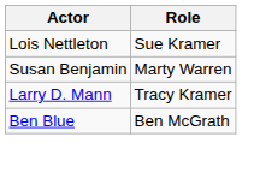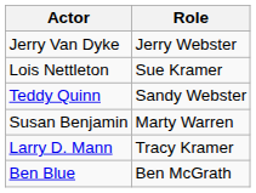+ row: Jerry Van Dyke | Jerry Webster
+ row: Teddy Quinn | Sandy Webster
